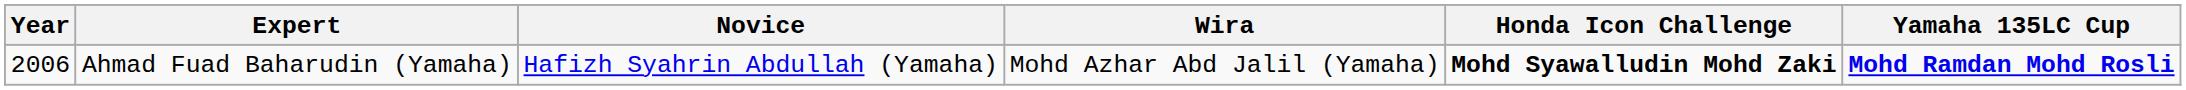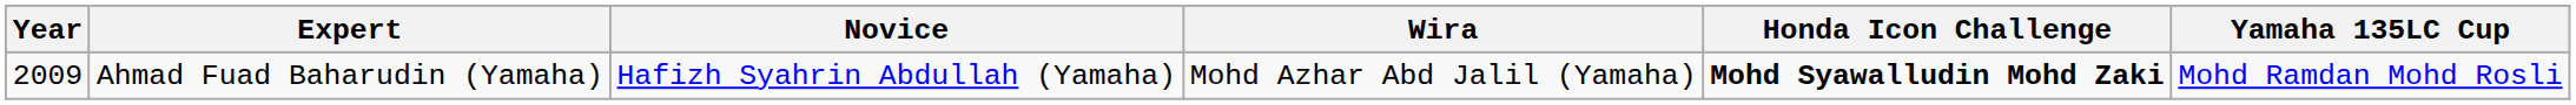Ahmad Fuad Baharudin (Yamaha) | Year: 2006 -> 2009
Ahmad Fuad Baharudin (Yamaha) | Yamaha 135LC Cup: bold -> normal
